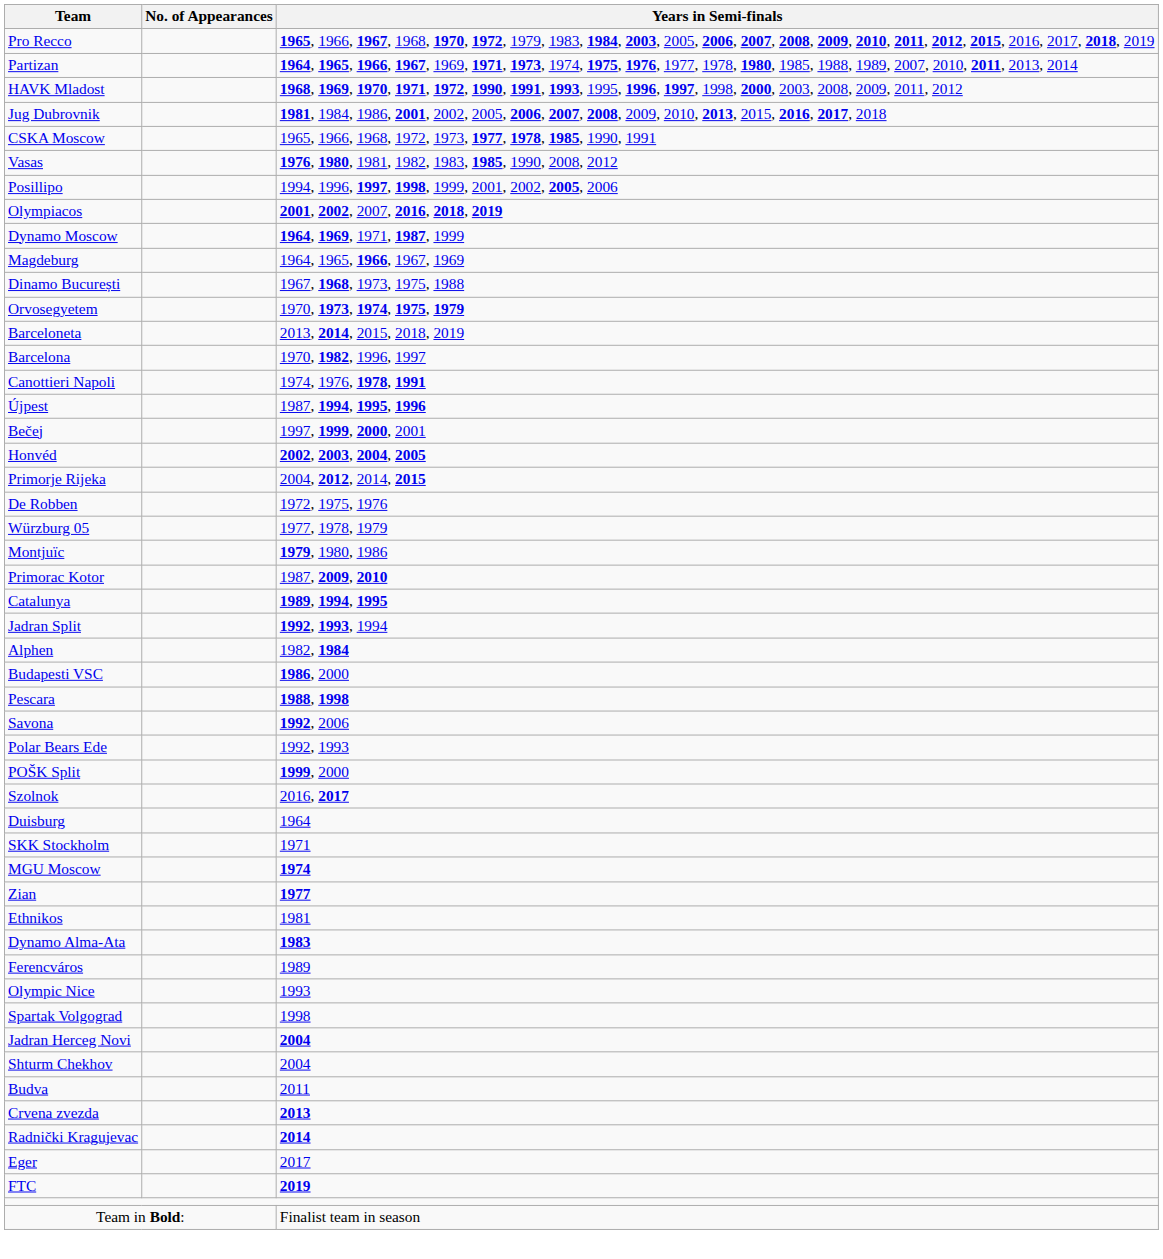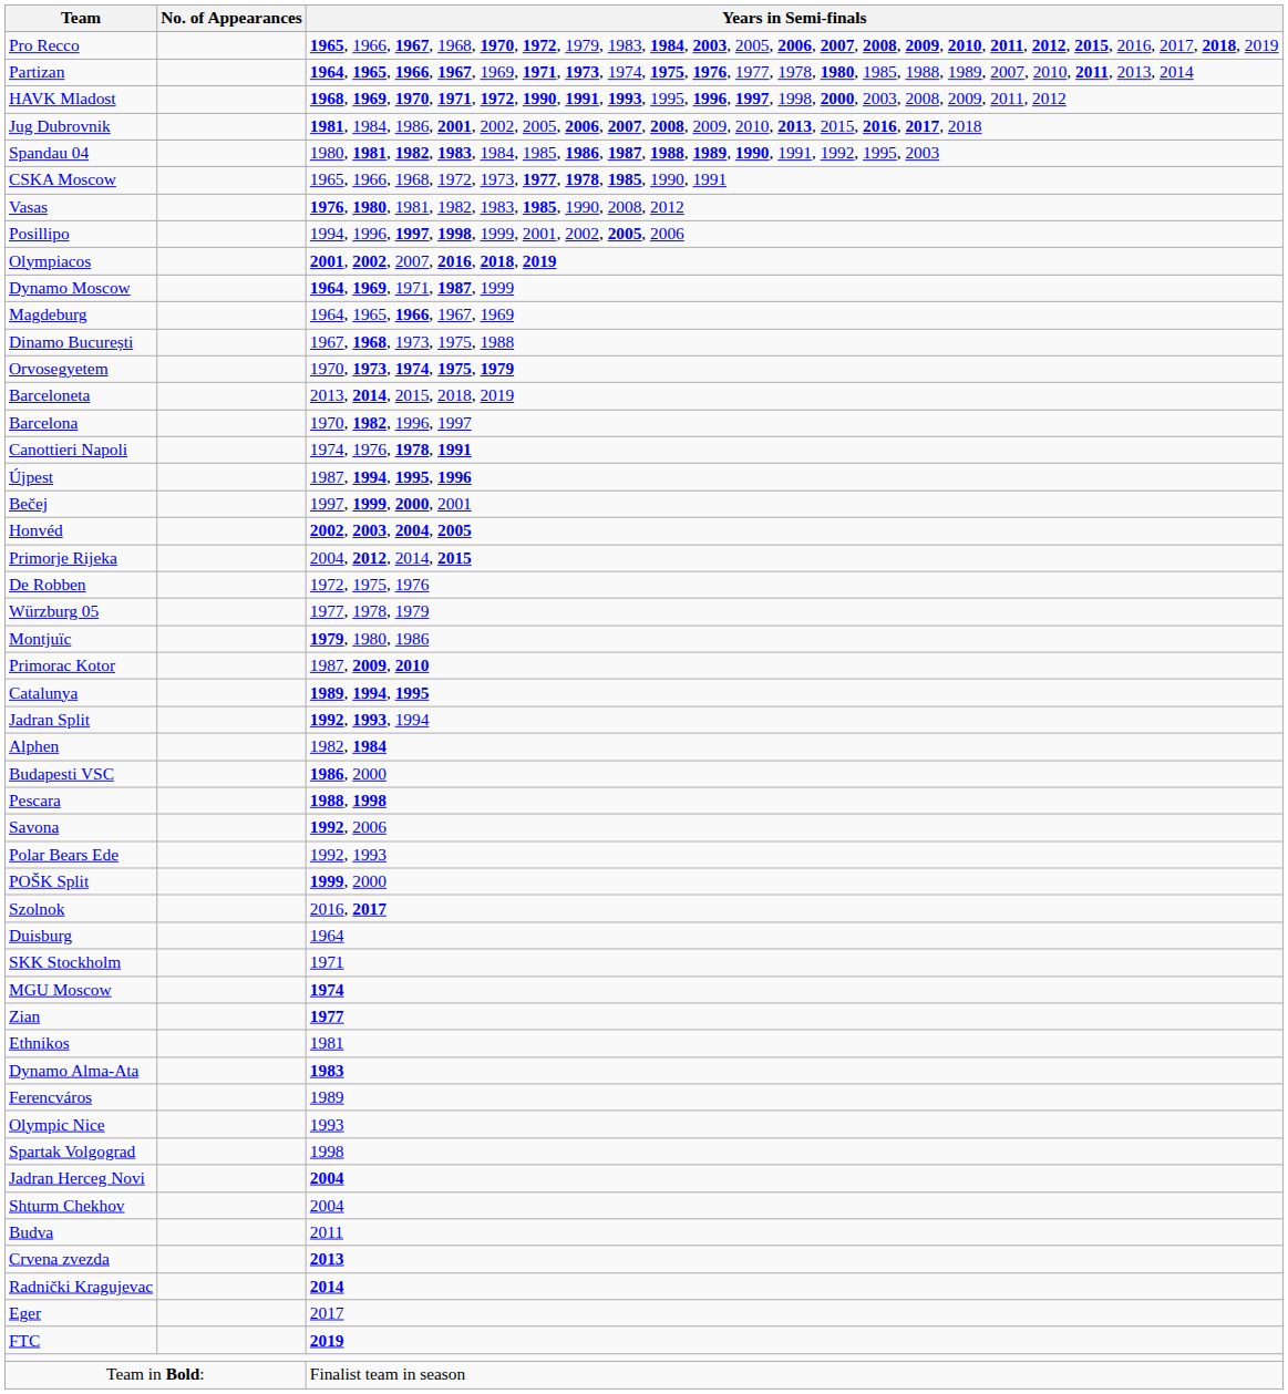+ row: Spandau 04 | 1980, 1981, 1982, 1983, 1984, 1985, 1986, 1987, 1988, 1989, 1990, 1991, 1992, 1995, 2003
